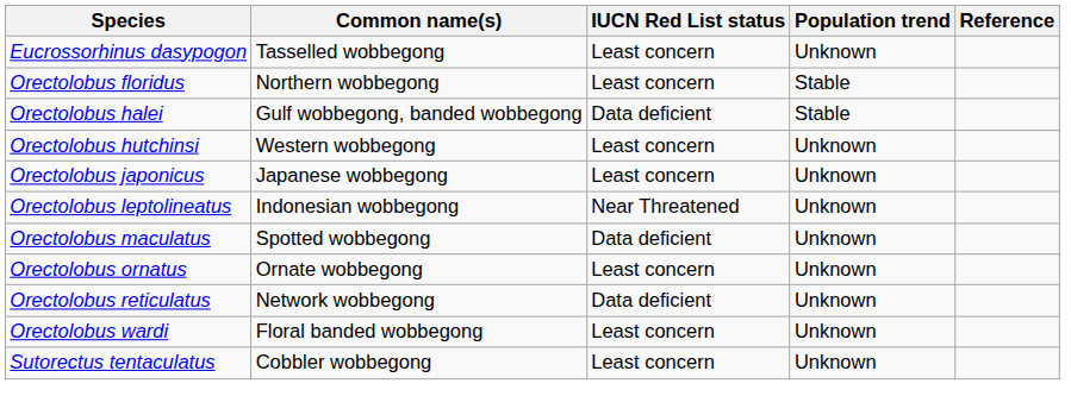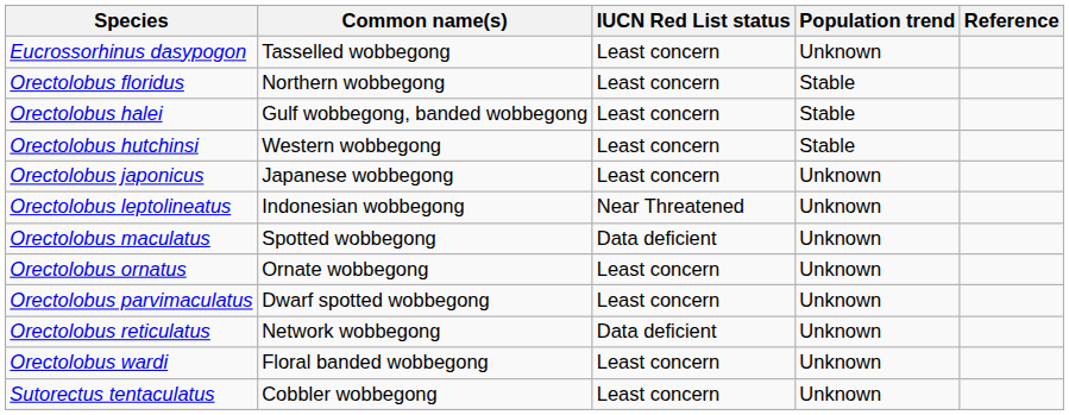Orectolobus halei | IUCN Red List status: Data deficient -> Least concern
Orectolobus hutchinsi | Population trend: Unknown -> Stable
+ row: Orectolobus parvimaculatus | Dwarf spotted wobbegong | Least concern | Unknown
